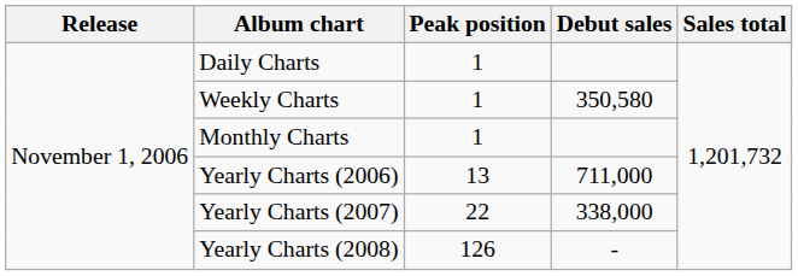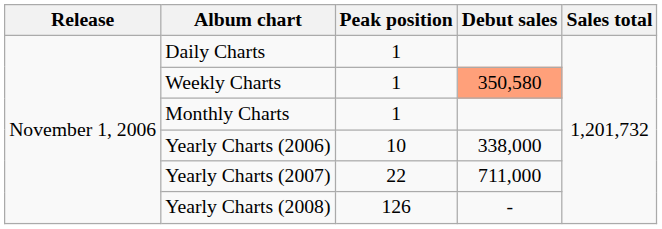Weekly Charts | Debut sales: no background -> lightsalmon background
Yearly Charts (2006) | Peak position: 13 -> 10
Yearly Charts (2006) | Debut sales: 711,000 -> 338,000
Yearly Charts (2007) | Debut sales: 338,000 -> 711,000
